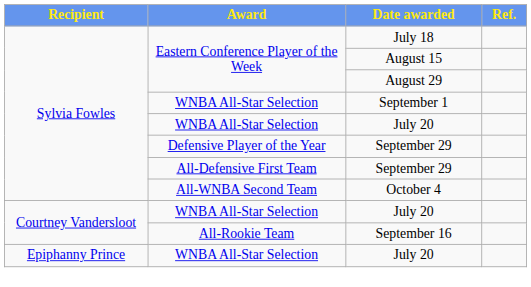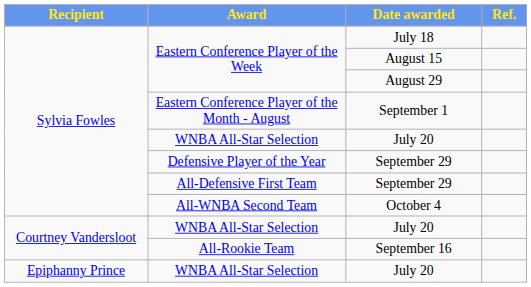September 1 | Award: WNBA All-Star Selection -> Eastern Conference Player of the Month - August
